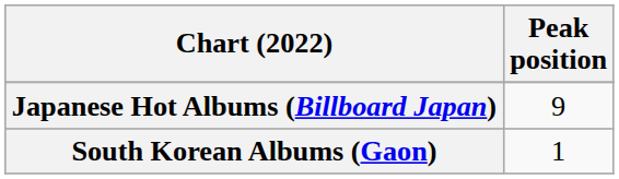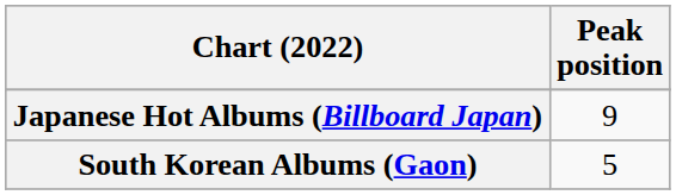South Korean Albums (Gaon) | Peak position: 1 -> 5
